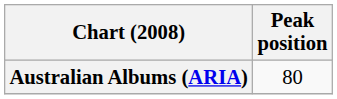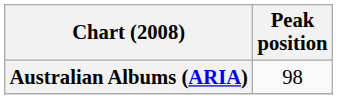Australian Albums (ARIA) | Peak position: 80 -> 98
